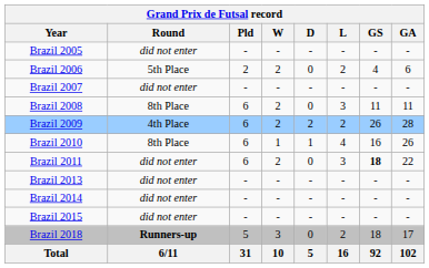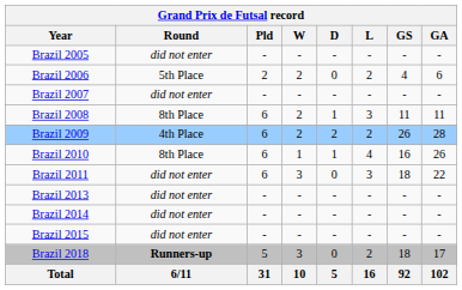Brazil 2008 | D: 0 -> 1
Brazil 2011 | W: 2 -> 3
Brazil 2011 | GS: bold -> normal
